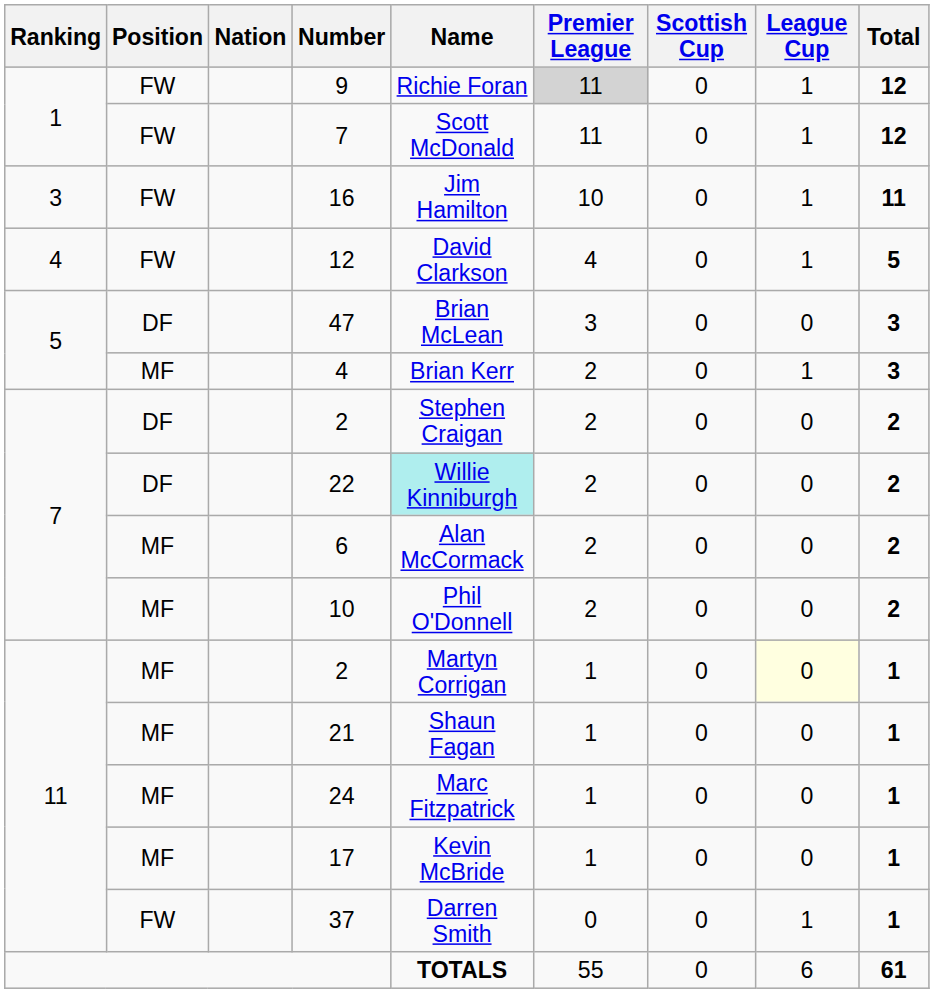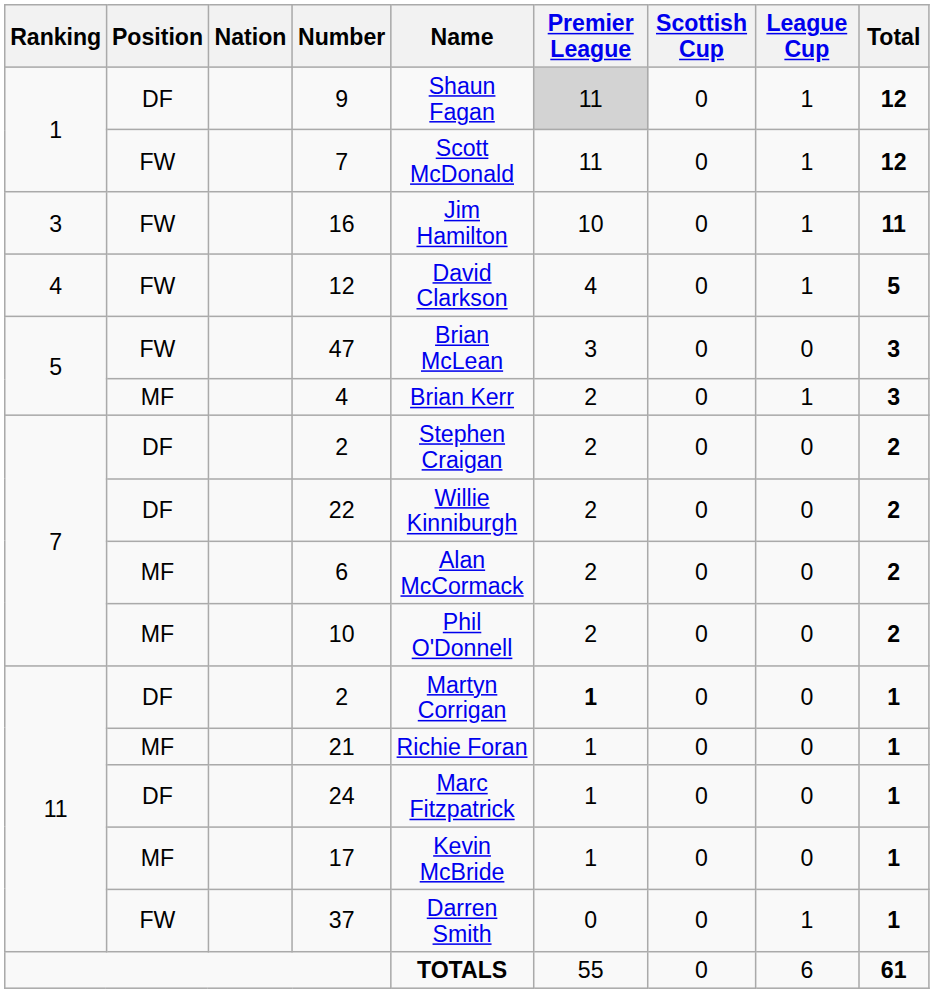9 | Position: FW -> DF
9 | Name: Richie Foran -> Shaun Fagan
47 | Position: DF -> FW
22 | Name: paleturquoise background -> no background
11 / 2 | Position: MF -> DF
11 / 2 | Premier League: normal -> bold
11 / 2 | League Cup: lightyellow background -> no background
21 | Name: Shaun Fagan -> Richie Foran
24 | Position: MF -> DF
